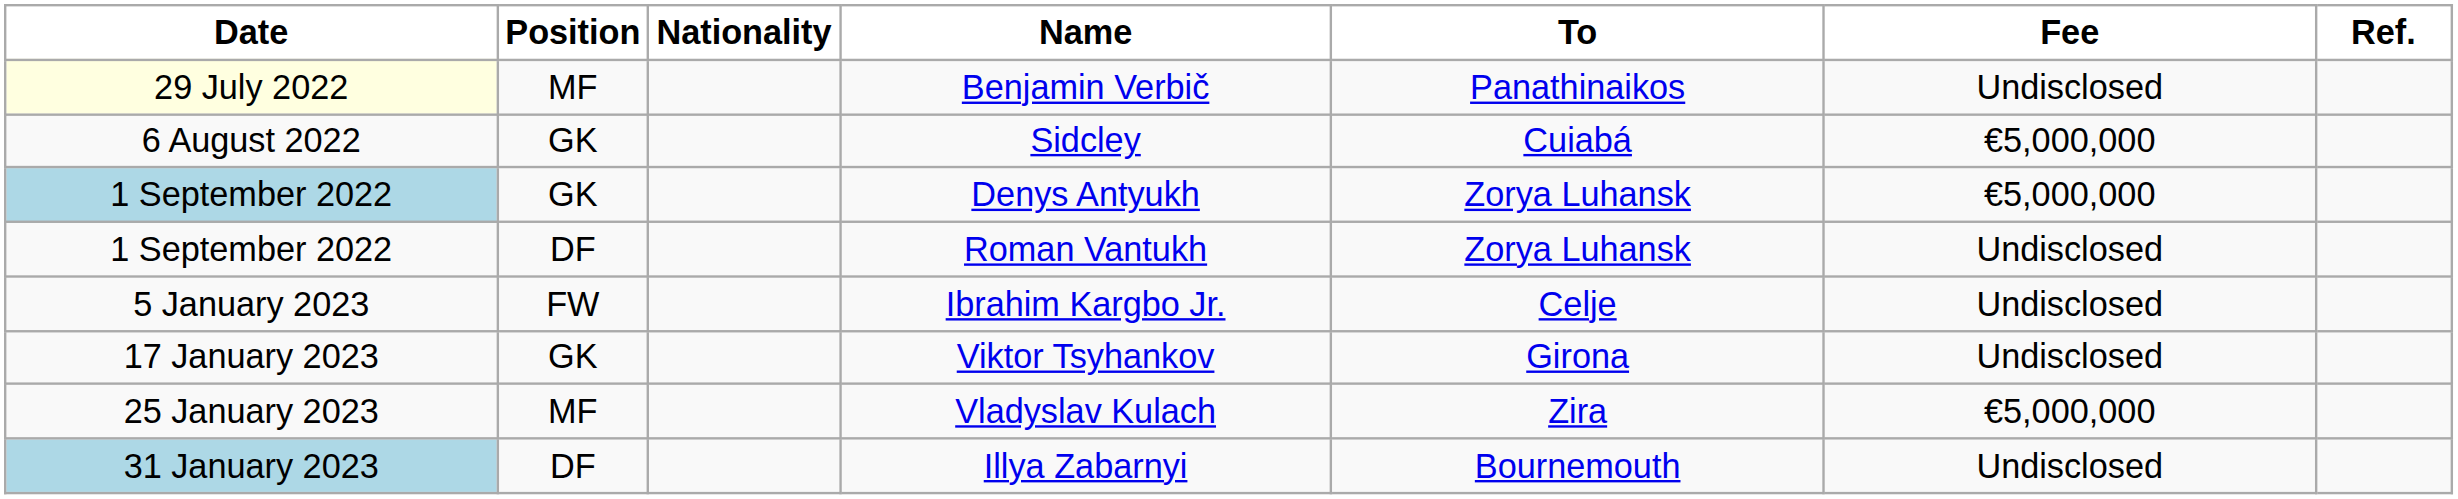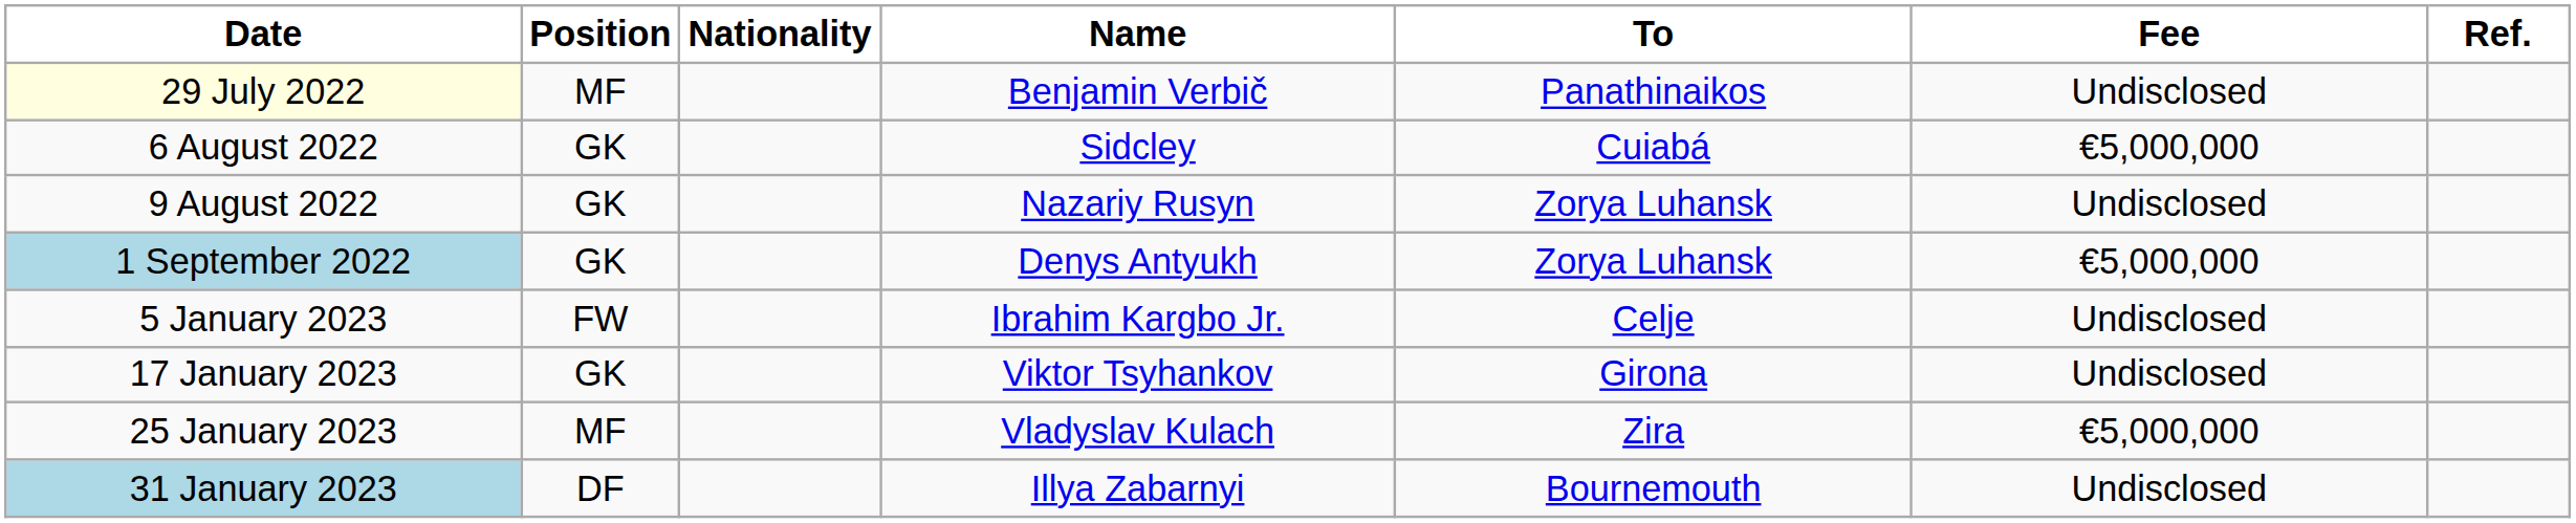+ row: 9 August 2022 | GK | Nazariy Rusyn | Zorya Luhansk | Undisclosed
- row: 1 September 2022 | DF | Roman Vantukh | Zorya Luhansk | Undisclosed
